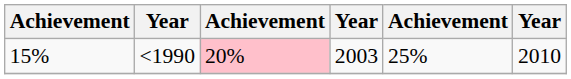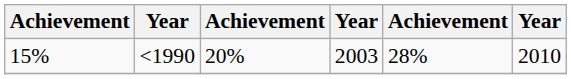15% | column 3: pink background -> no background
15% | column 5: 25% -> 28%
